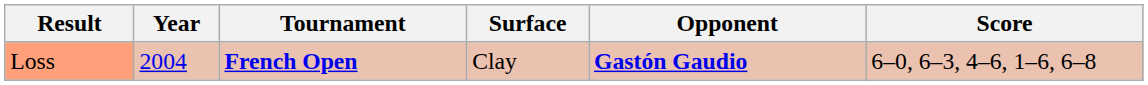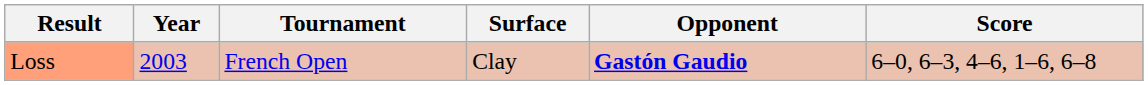Loss | Year: 2004 -> 2003
Loss | Tournament: bold -> normal
